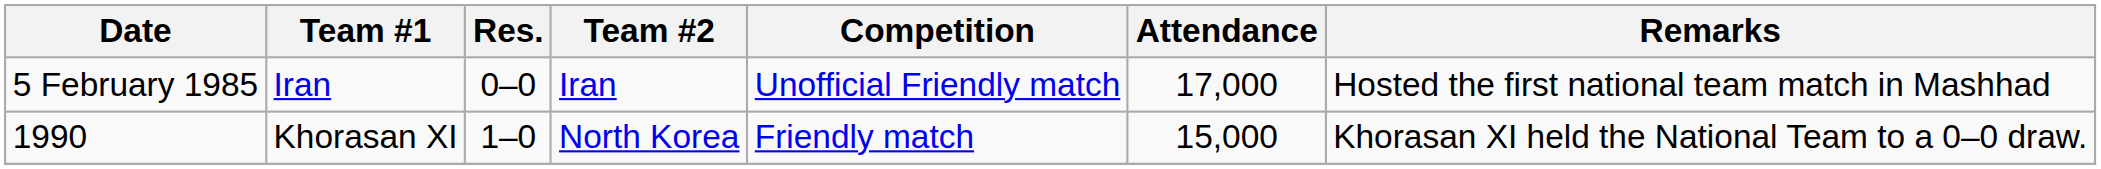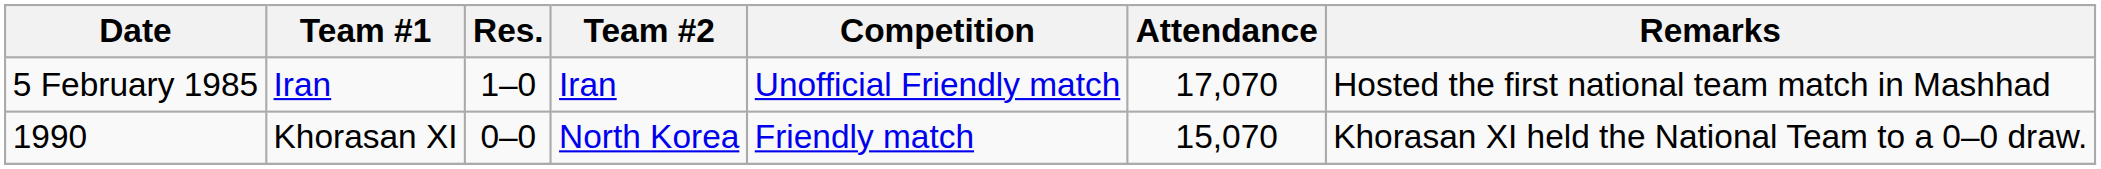5 February 1985 | Res.: 0–0 -> 1–0
5 February 1985 | Attendance: 17,000 -> 17,070
1990 | Res.: 1–0 -> 0–0
1990 | Attendance: 15,000 -> 15,070
